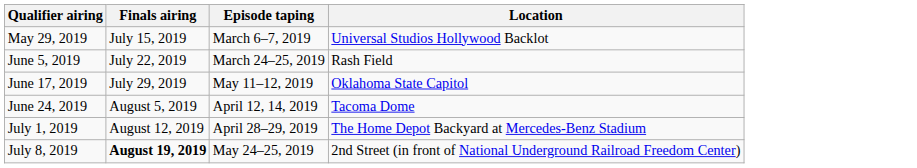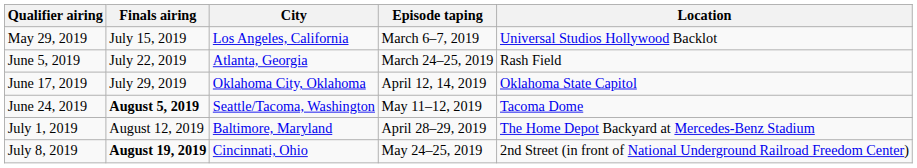+ column: City | Los Angeles, California | Atlanta, Georgia | Oklahoma City, Oklahoma | Seattle/Tacoma, Washington | Baltimore, Maryland | Cincinnati, Ohio
June 17, 2019 | Episode taping: May 11–12, 2019 -> April 12, 14, 2019
June 24, 2019 | Finals airing: normal -> bold
June 24, 2019 | Episode taping: April 12, 14, 2019 -> May 11–12, 2019
